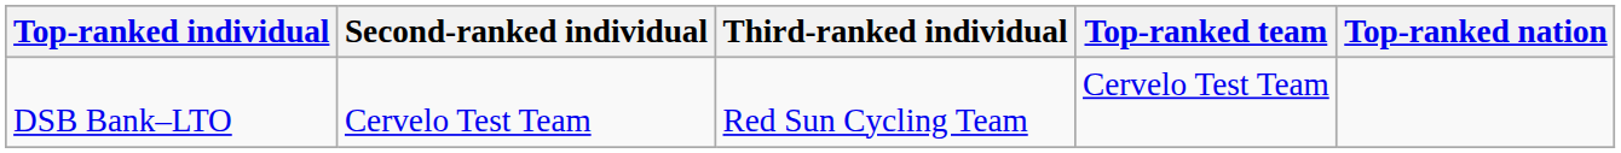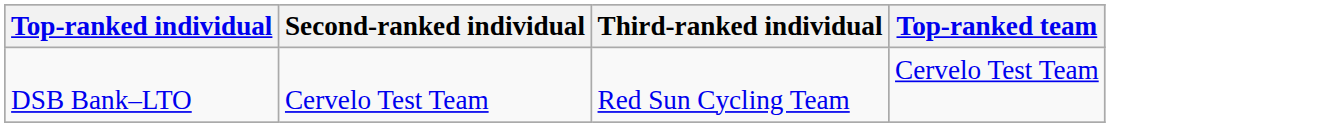- column: Top-ranked nation
